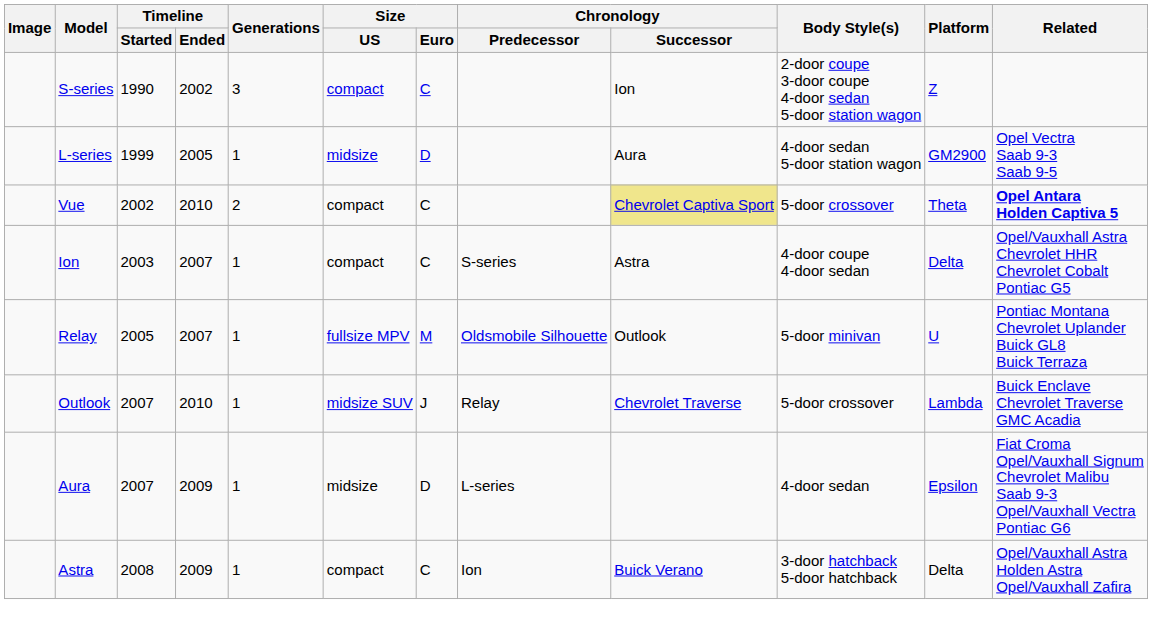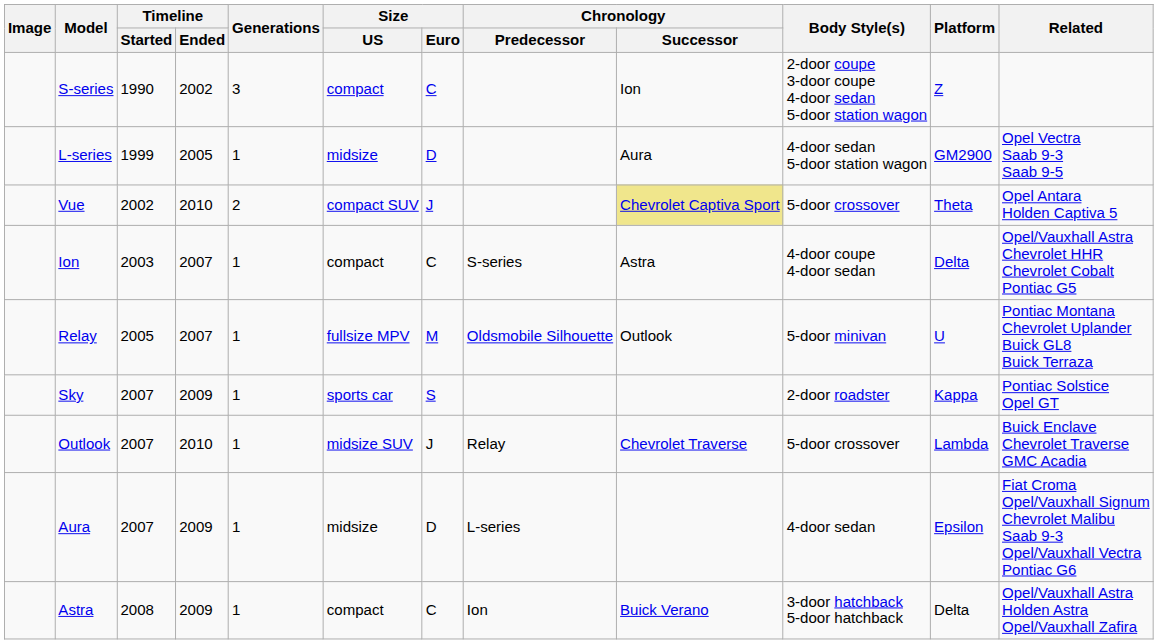Vue | Size / US: compact -> compact SUV
Vue | Size / Euro: C -> J
Vue | Related: bold -> normal
+ row: Sky | 2007 | 2009 | 1 | sports car | S | 2-door roadster | Kappa | Pontiac Solstice Opel GT
